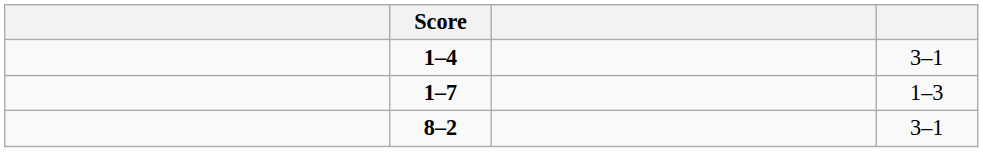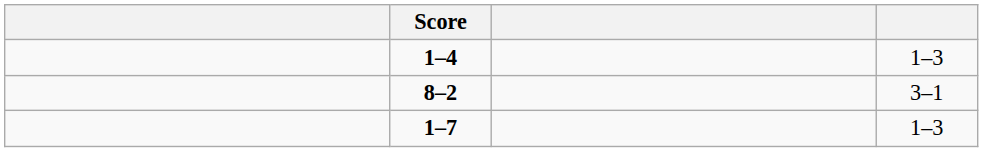1–4 | column 4: 3–1 -> 1–3
rows swapped: 1–7 <-> 8–2
